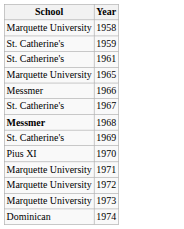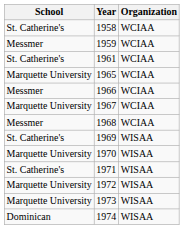+ column: Organization | WCIAA | WCIAA | WCIAA | WCIAA | WCIAA | WCIAA | WCIAA | WISAA | WISAA | WISAA | WISAA | WISAA | WISAA
1958 | School: Marquette University -> St. Catherine's
1959 | School: St. Catherine's -> Messmer
1967 | School: St. Catherine's -> Marquette University
1968 | School: bold -> normal
1970 | School: Pius XI -> Marquette University
1971 | School: Marquette University -> St. Catherine's
